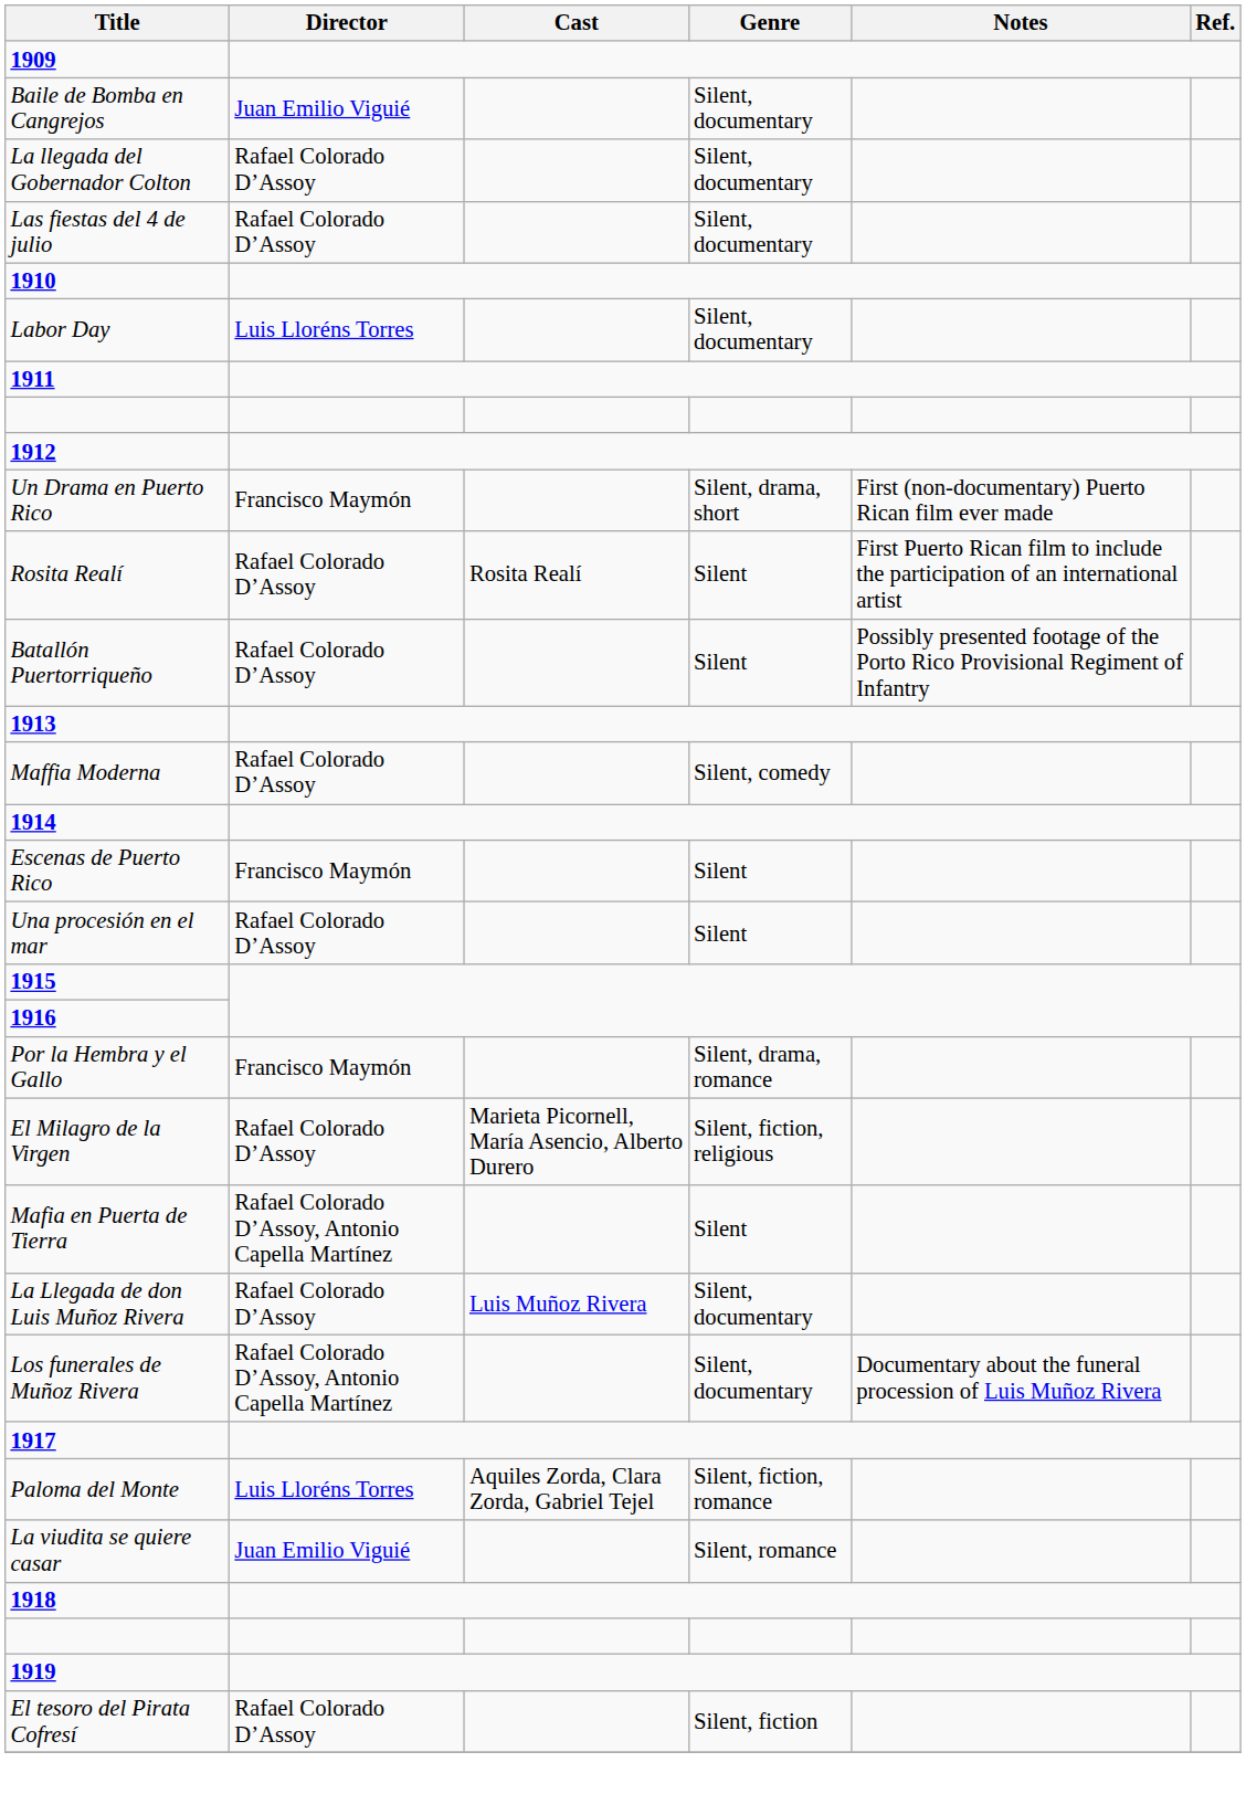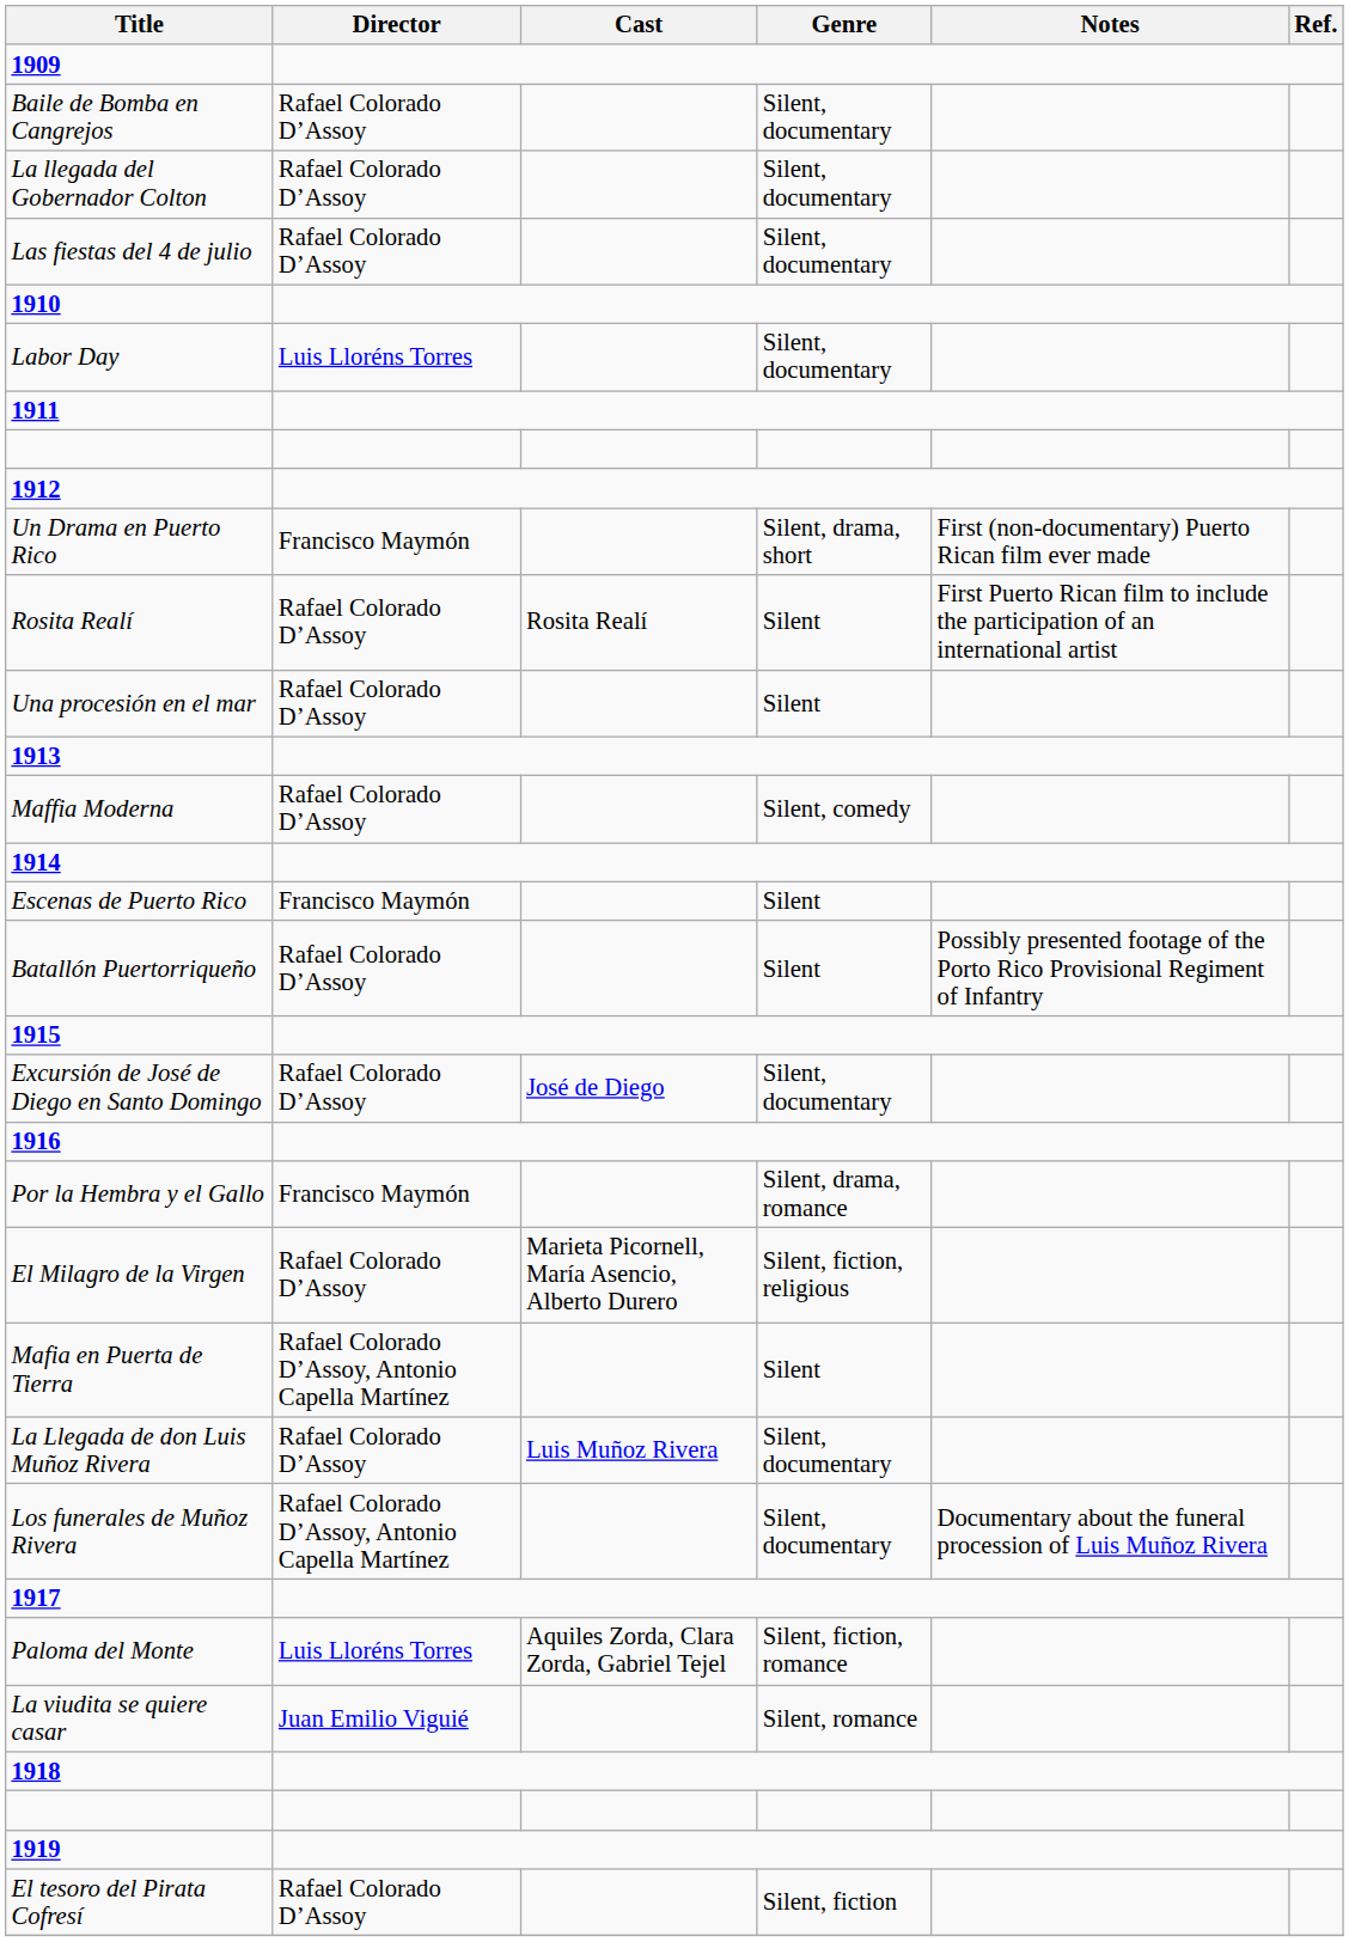Baile de Bomba en Cangrejos | Director: Juan Emilio Viguié -> Rafael Colorado D’Assoy
rows swapped: Batallón Puertorriqueño <-> Una procesión en el mar
+ row: Excursión de José de Diego en Santo Domingo | Rafael Colorado D’Assoy | José de Diego | Silent, documentary
